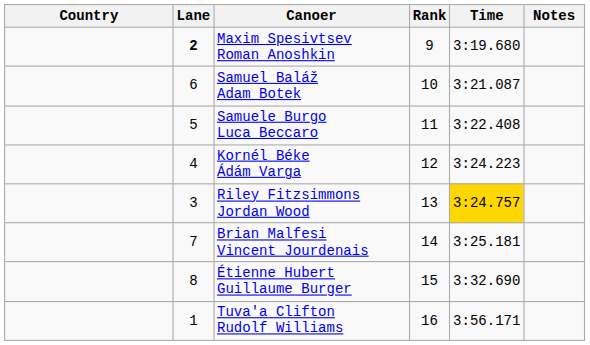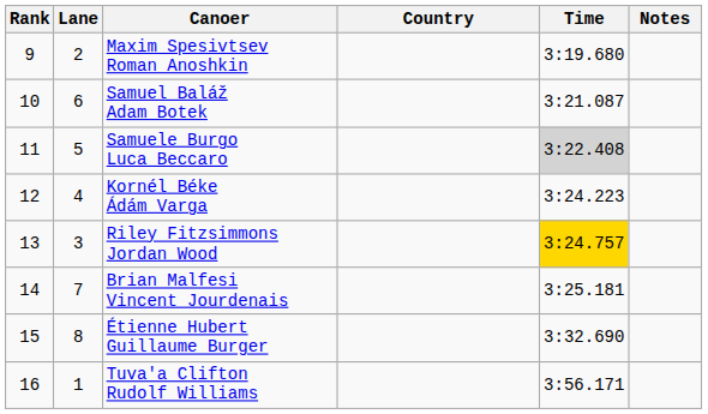columns swapped: Rank <-> Country
Maxim Spesivtsev Roman Anoshkin | Lane: bold -> normal
Samuele Burgo Luca Beccaro | Time: no background -> lightgrey background
